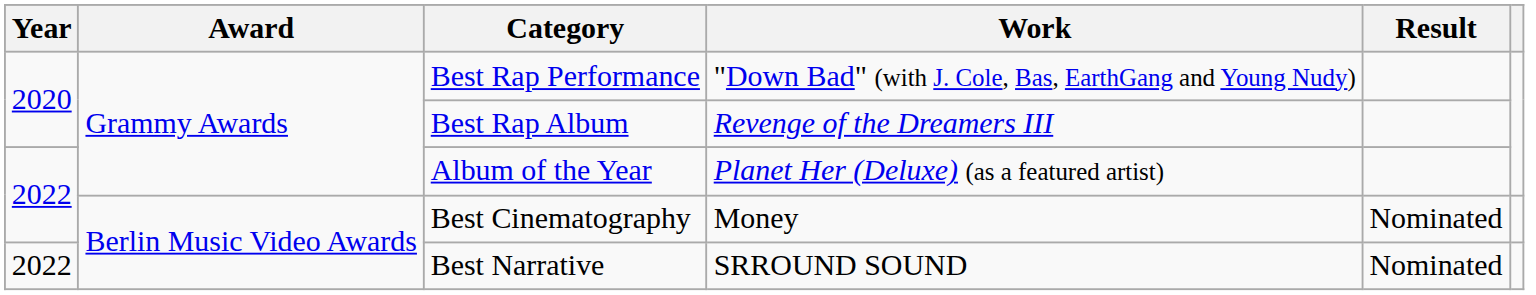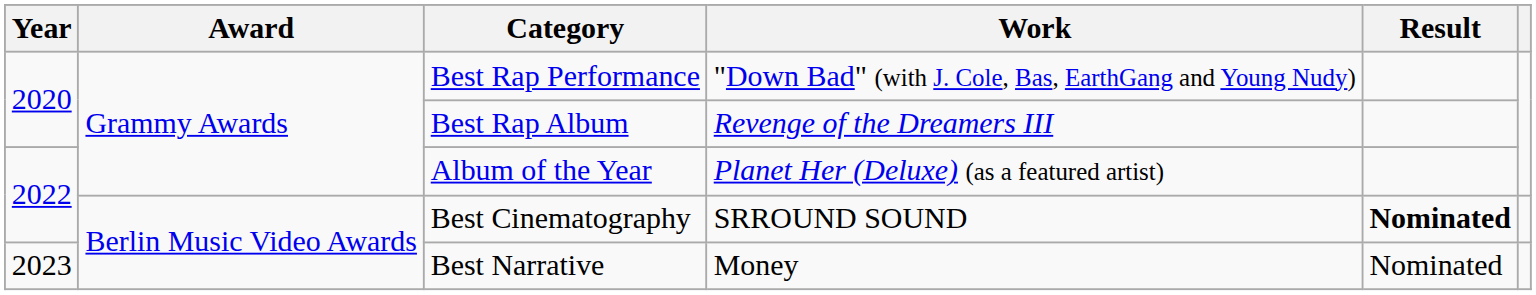Best Cinematography | Work: Money -> SRROUND SOUND
Best Cinematography | Result: normal -> bold
Best Narrative | Year: 2022 -> 2023
Best Narrative | Work: SRROUND SOUND -> Money
